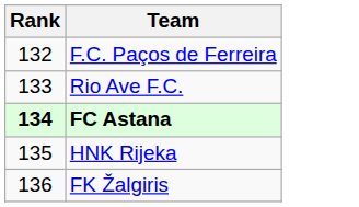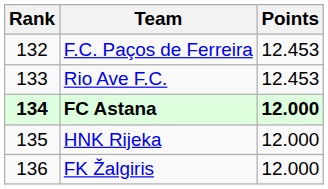+ column: Points | 12.453 | 12.453 | 12.000 | 12.000 | 12.000
